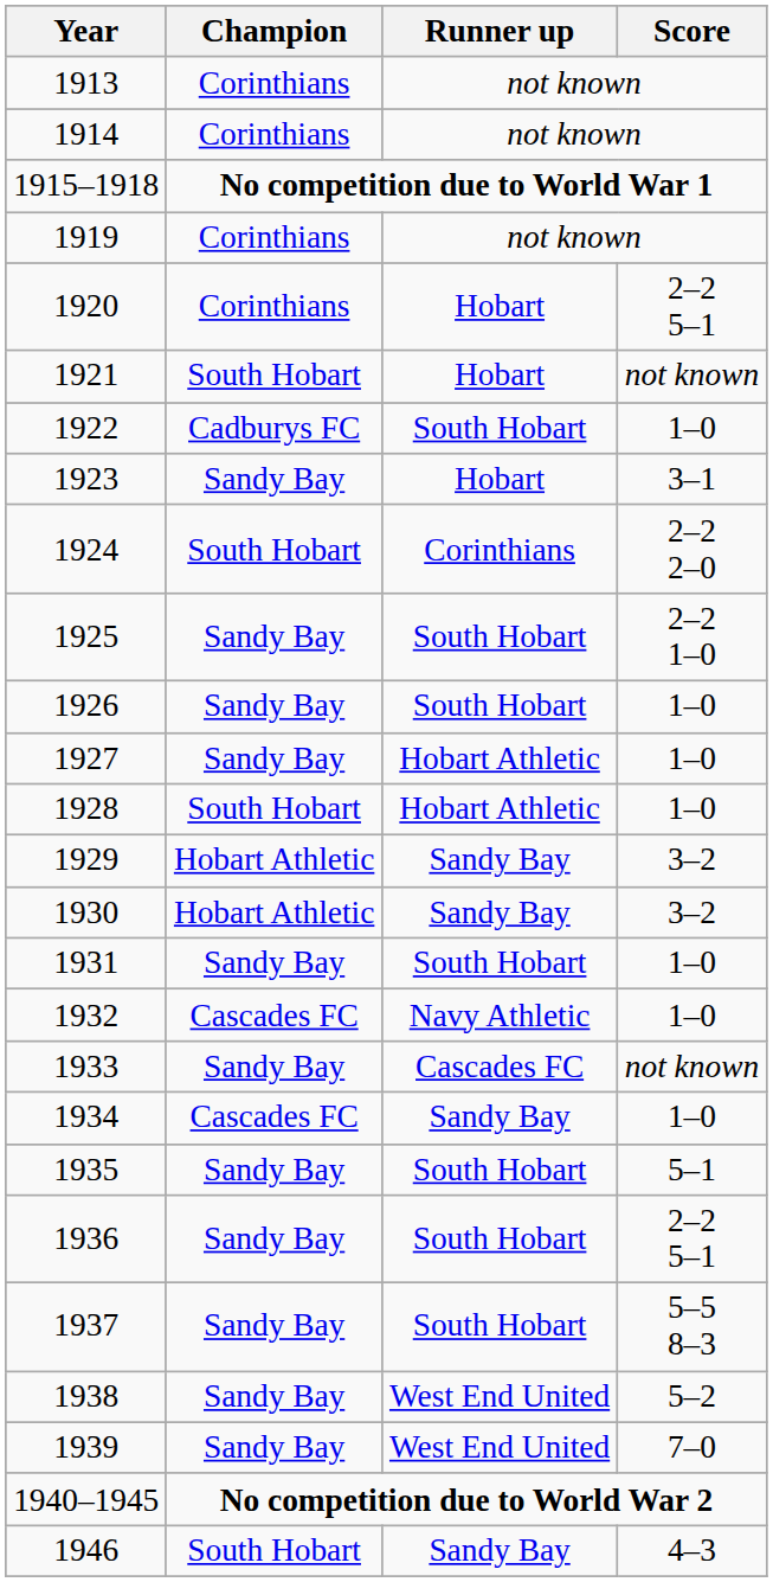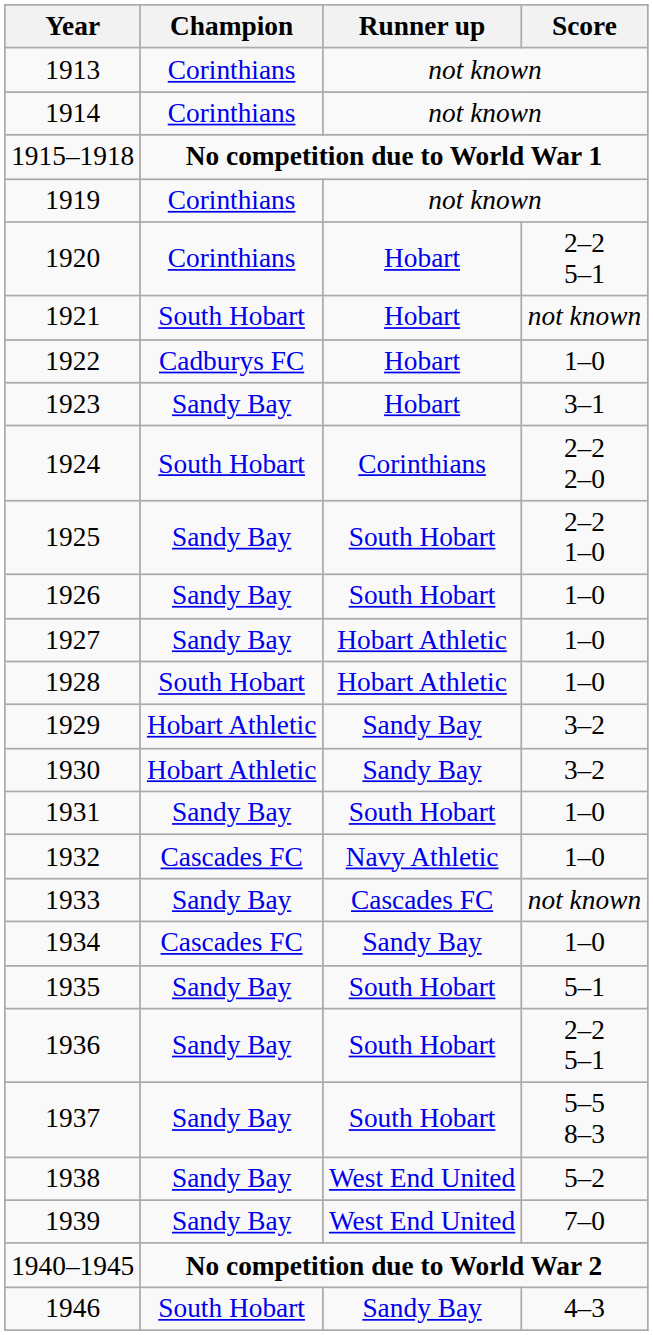1922 | Runner up: South Hobart -> Hobart
